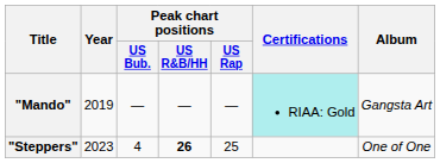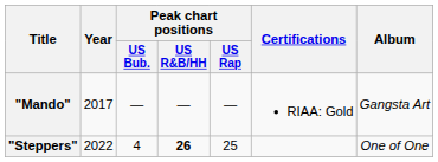"Mando" | Year: 2019 -> 2017
"Mando" | Certifications: paleturquoise background -> no background
"Steppers" | Year: 2023 -> 2022
